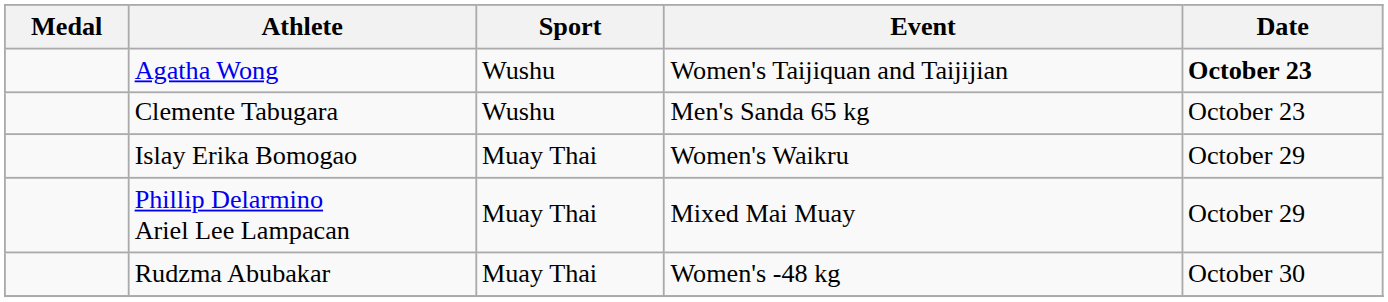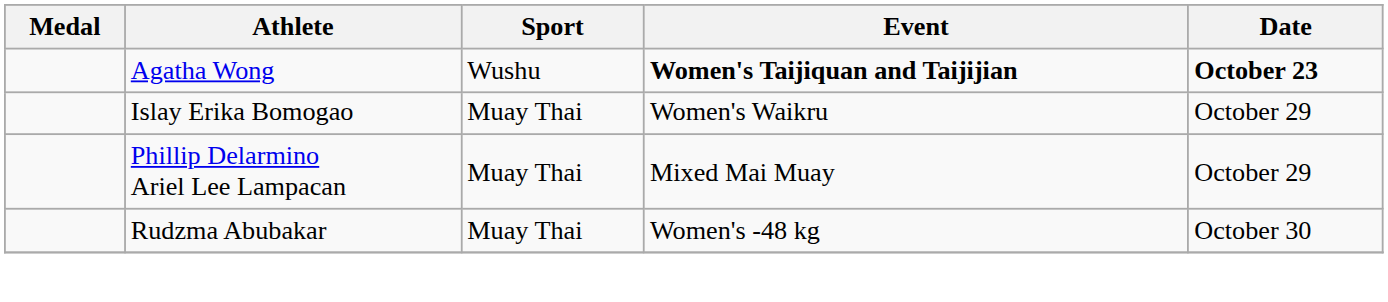Agatha Wong | Event: normal -> bold
- row: Clemente Tabugara | Wushu | Men's Sanda 65 kg | October 23
